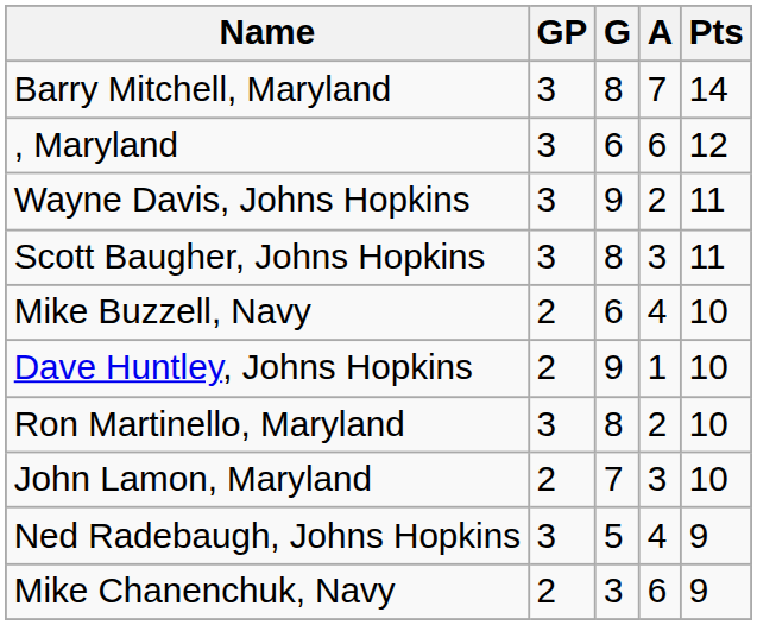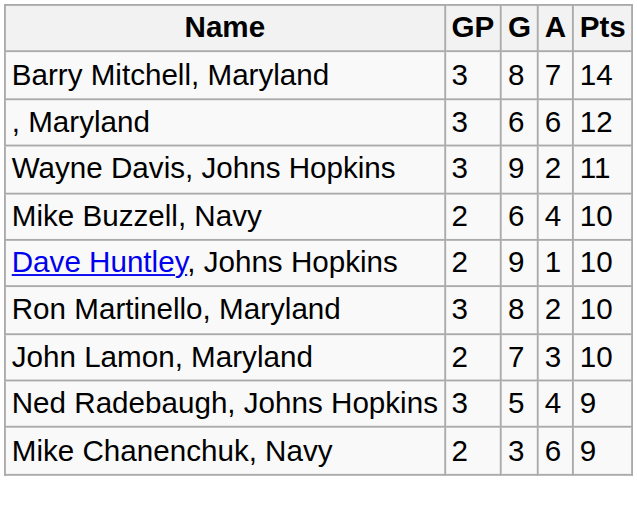- row: Scott Baugher, Johns Hopkins | 3 | 8 | 3 | 11
